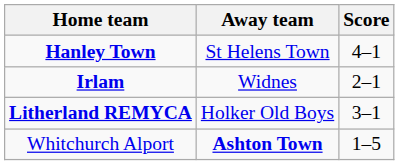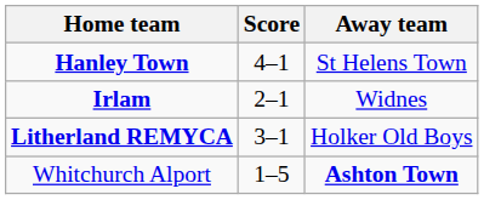columns swapped: Score <-> Away team
